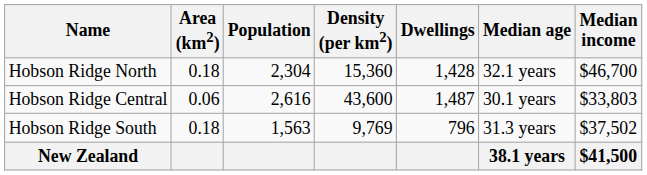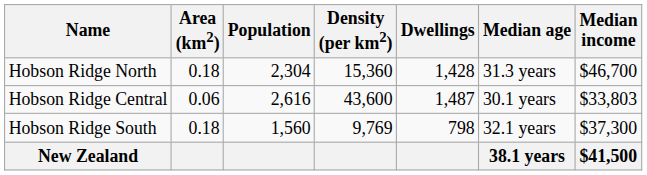Hobson Ridge North | Median age: 32.1 years -> 31.3 years
Hobson Ridge South | Population: 1,563 -> 1,560
Hobson Ridge South | Dwellings: 796 -> 798
Hobson Ridge South | Median age: 31.3 years -> 32.1 years
Hobson Ridge South | Median income: $37,502 -> $37,300
